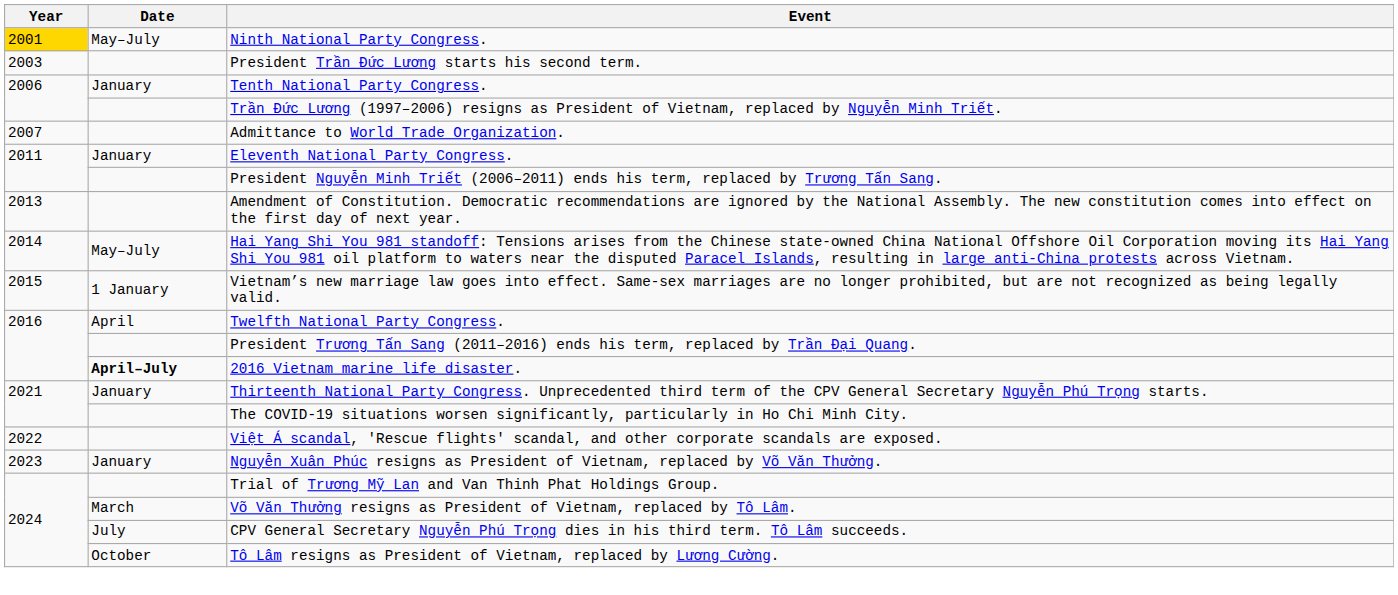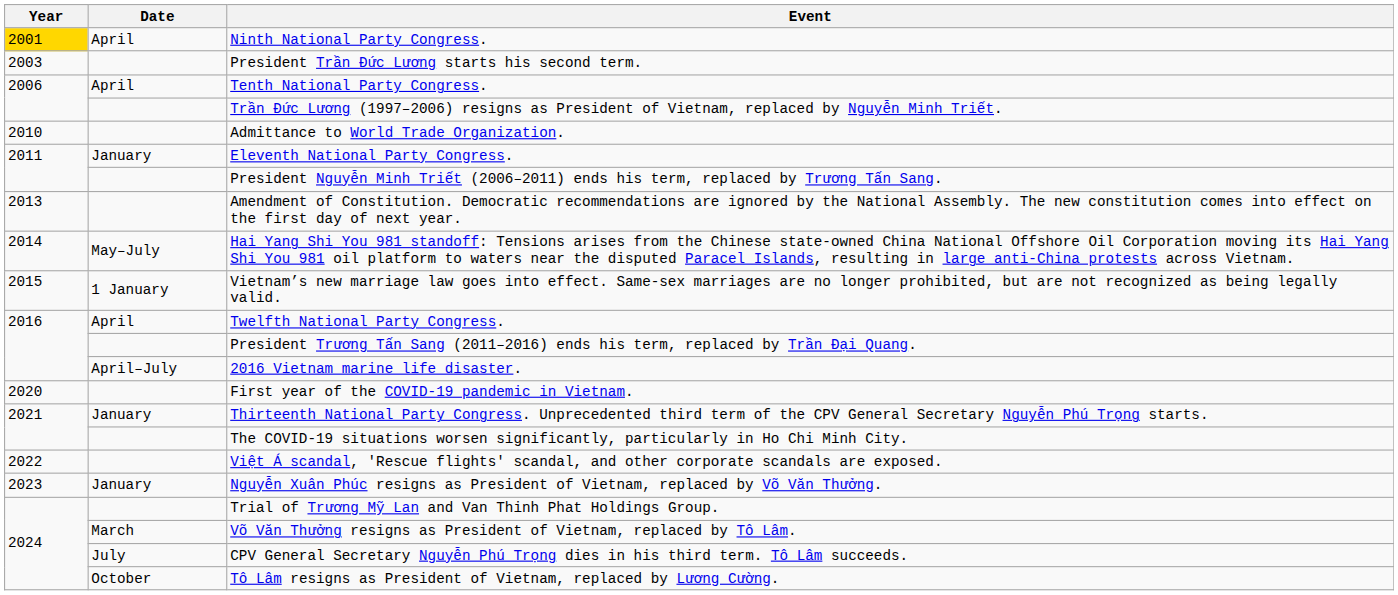Ninth National Party Congress. | Date: May–July -> April
Tenth National Party Congress. | Date: January -> April
Admittance to World Trade Organization. | Year: 2007 -> 2010
2016 Vietnam marine life disaster. | Date: bold -> normal
+ row: 2020 | First year of the COVID-19 pandemic in Vietnam.
